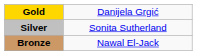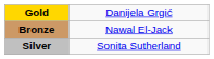rows swapped: Silver <-> Bronze
